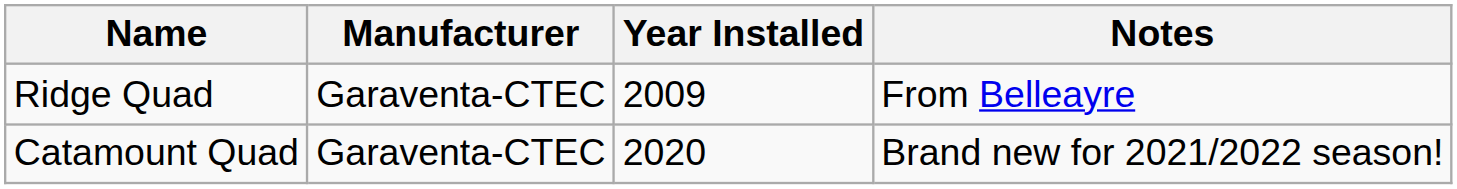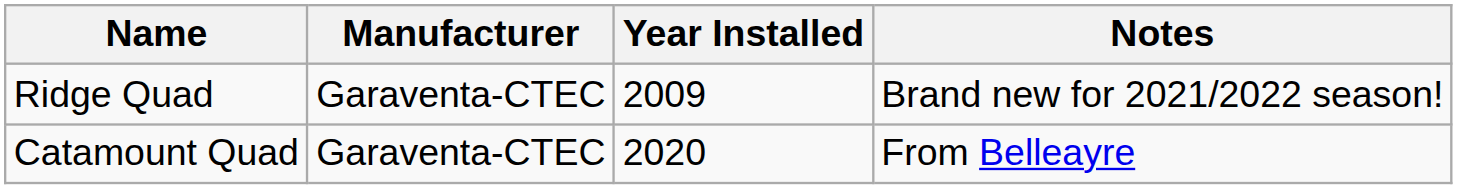Ridge Quad | Notes: From Belleayre -> Brand new for 2021/2022 season!
Catamount Quad | Notes: Brand new for 2021/2022 season! -> From Belleayre
